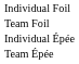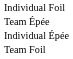rows swapped: Team Foil <-> Team Épée
